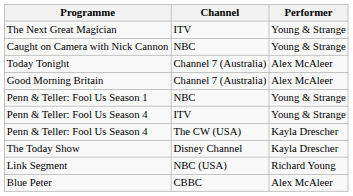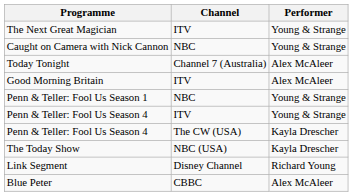Good Morning Britain | Channel: Channel 7 (Australia) -> ITV
The Today Show | Channel: Disney Channel -> NBC (USA)
Link Segment | Channel: NBC (USA) -> Disney Channel
